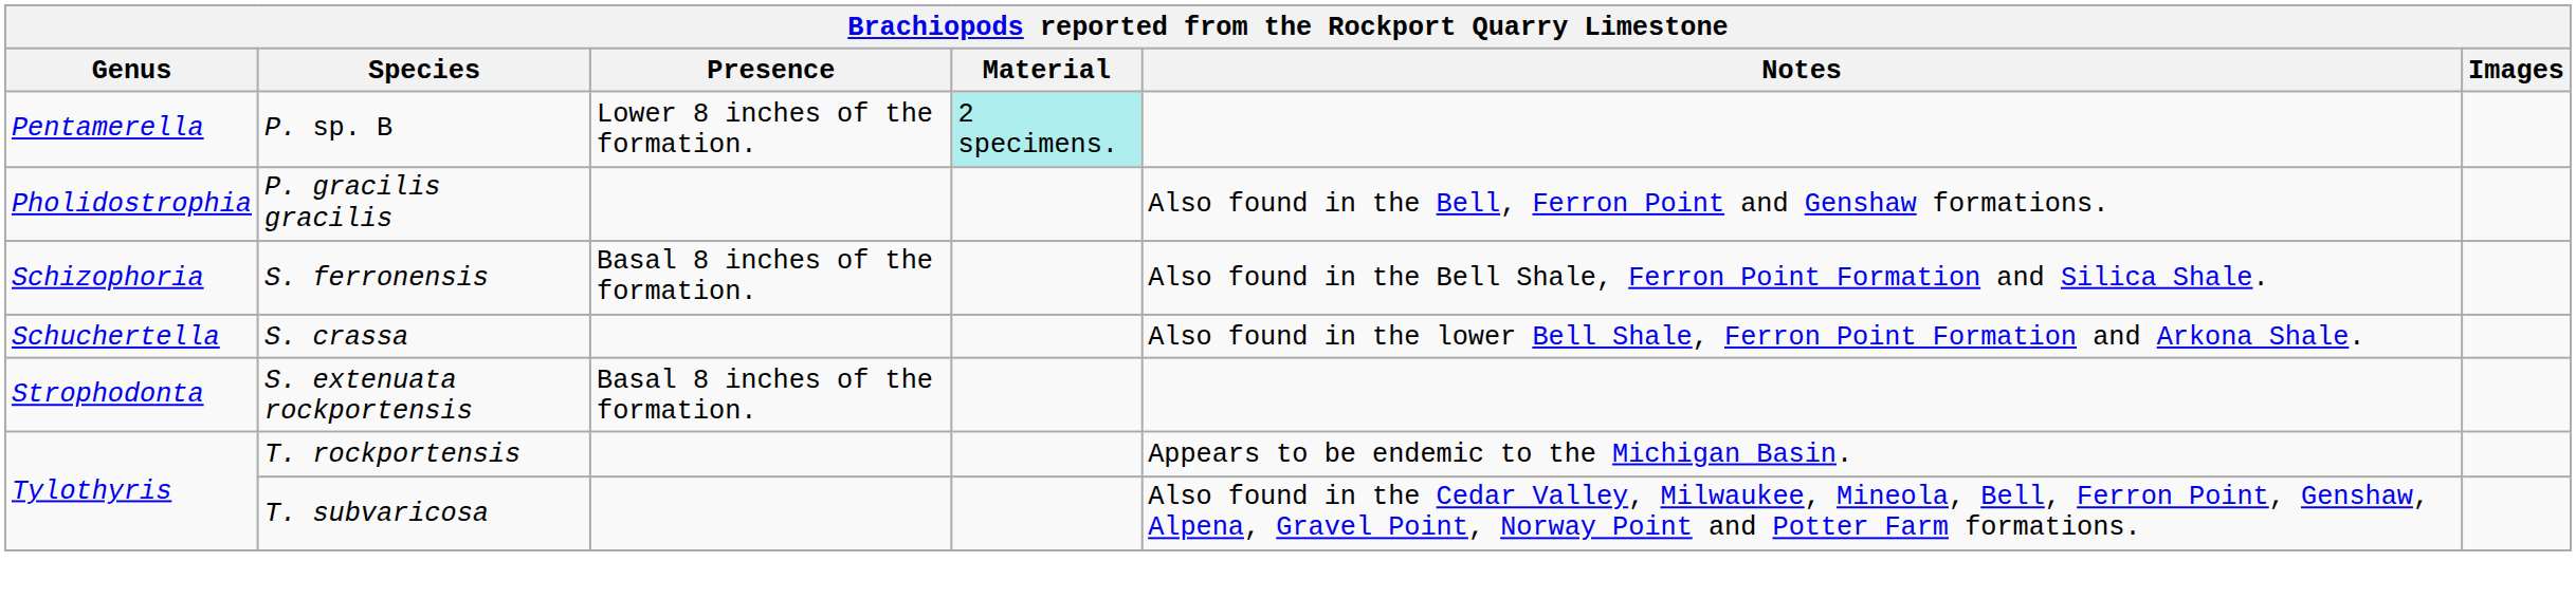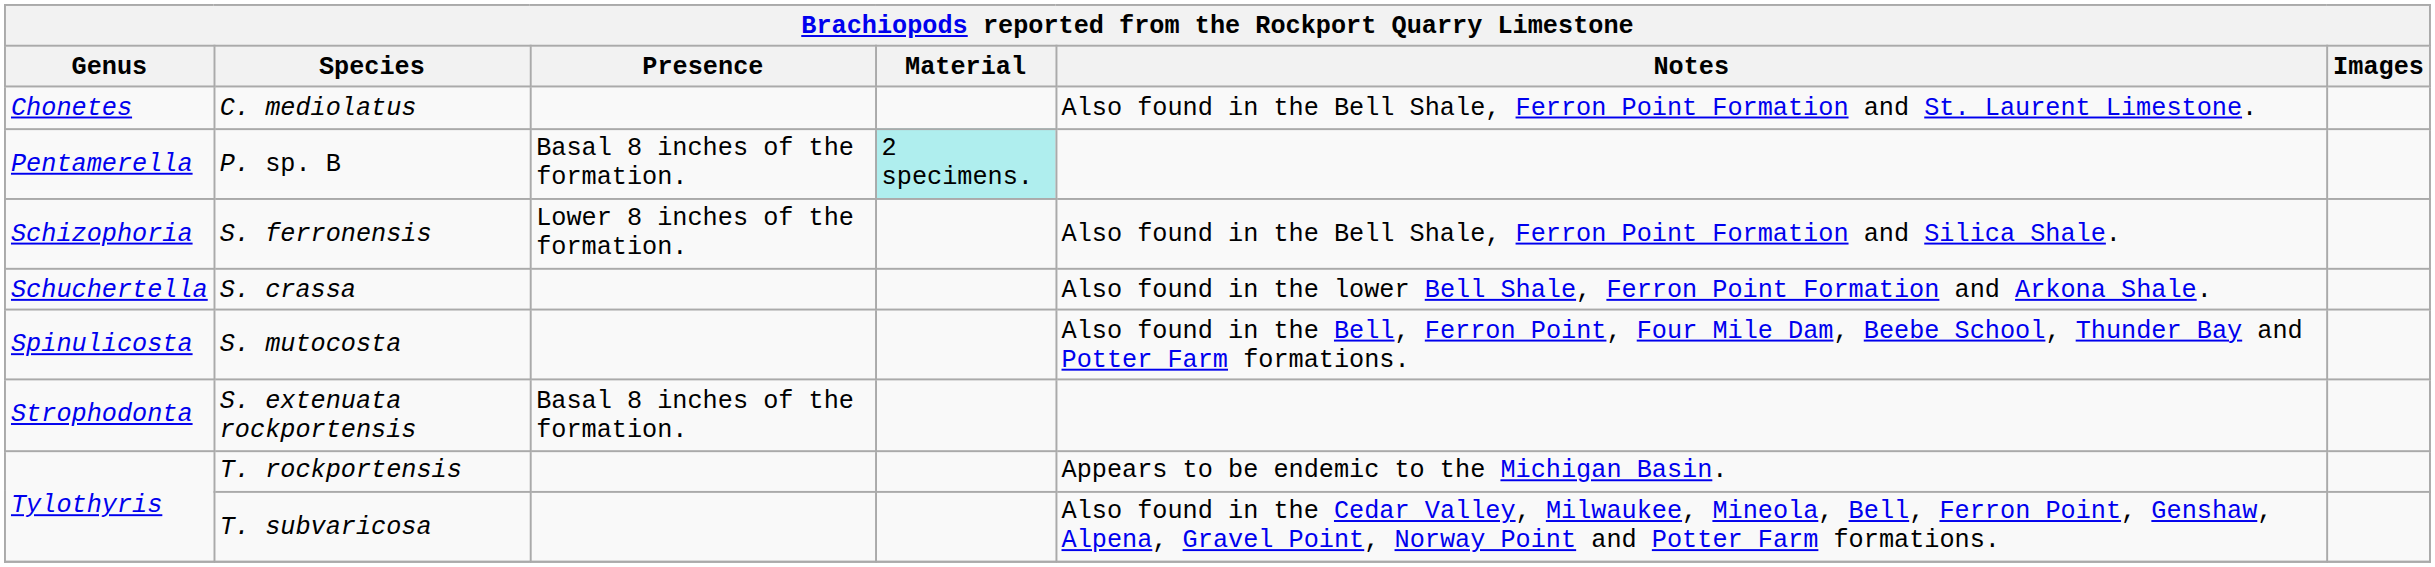+ row: Chonetes | C. mediolatus | Also found in the Bell Shale, Ferron Point Formation and St. Laurent Limestone.
P. sp. B | Presence: Lower 8 inches of the formation. -> Basal 8 inches of the formation.
- row: Pholidostrophia | P. gracilis gracilis | Also found in the Bell, Ferron Point and Genshaw formations.
S. ferronensis | Presence: Basal 8 inches of the formation. -> Lower 8 inches of the formation.
+ row: Spinulicosta | S. mutocosta | Also found in the Bell, Ferron Point, Four Mile Dam, Beebe School, Thunder Bay and Potter Farm formations.
